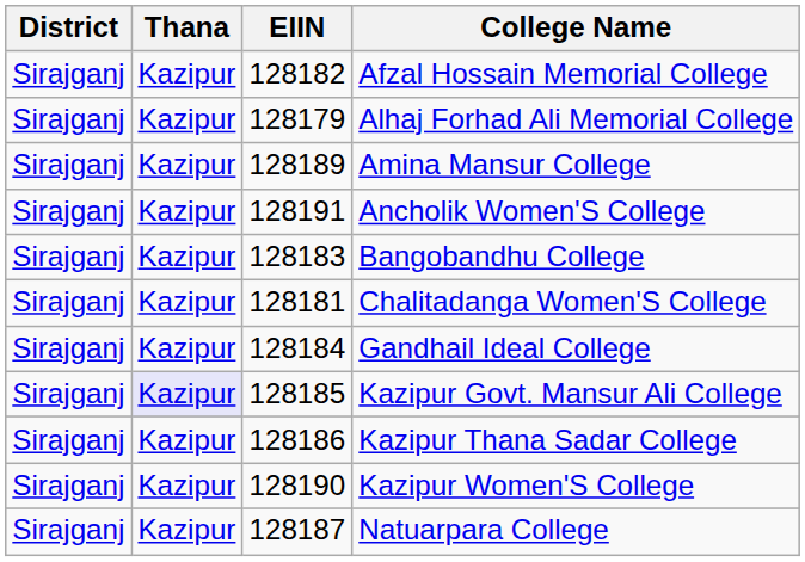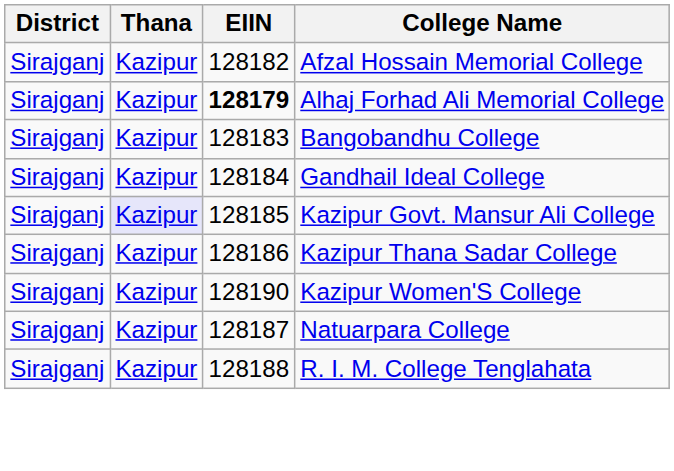Alhaj Forhad Ali Memorial College | EIIN: normal -> bold
- row: Sirajganj | Kazipur | 128189 | Amina Mansur College
- row: Sirajganj | Kazipur | 128191 | Ancholik Women'S College
- row: Sirajganj | Kazipur | 128181 | Chalitadanga Women'S College
+ row: Sirajganj | Kazipur | 128188 | R. I. M. College Tenglahata
